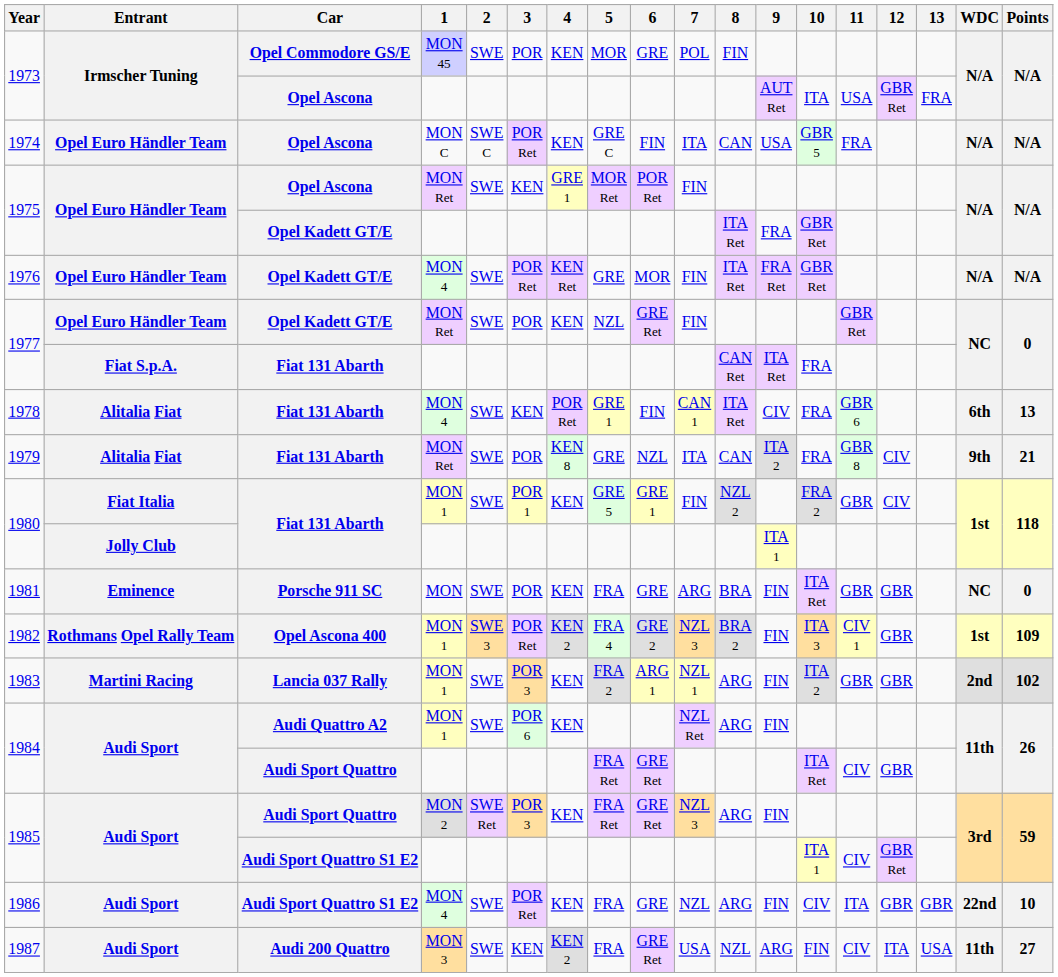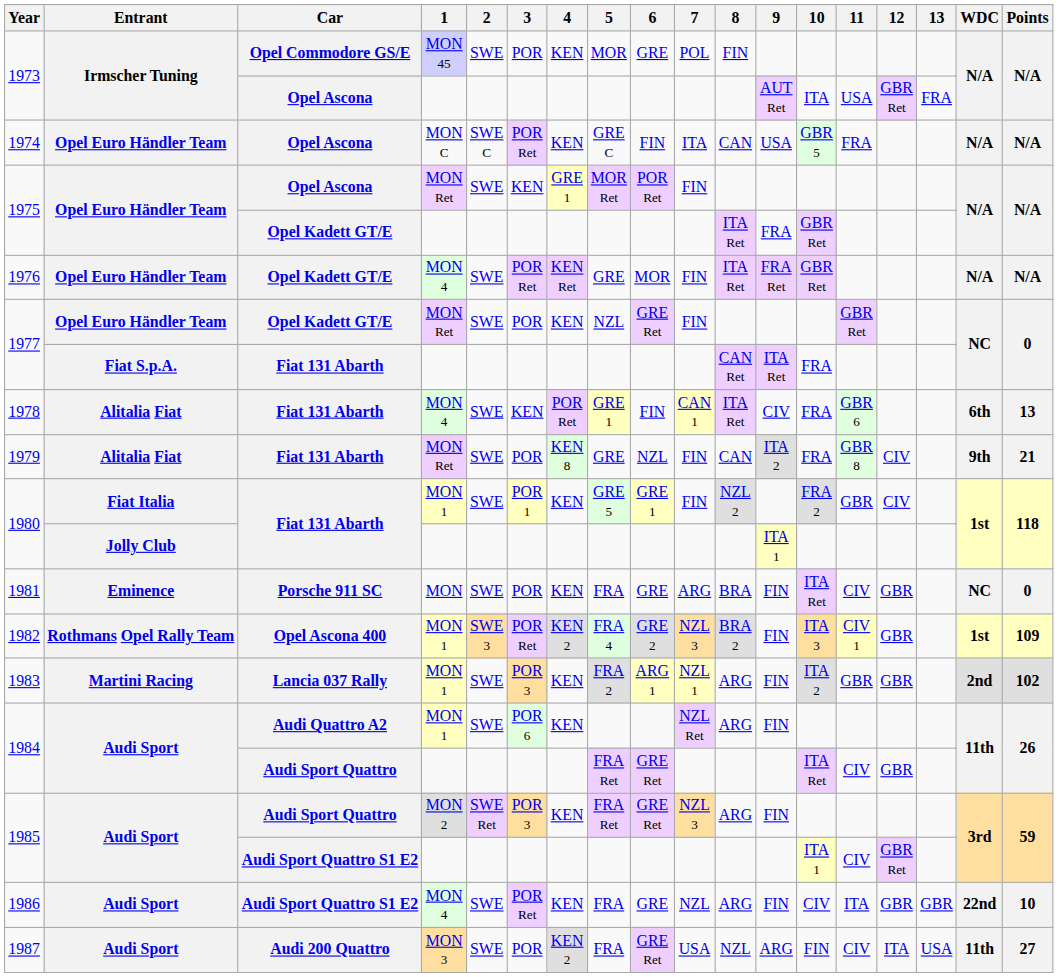1979 | 7: ITA -> FIN
1981 | 11: GBR -> CIV
1987 | 3: KEN -> POR
